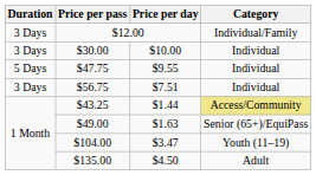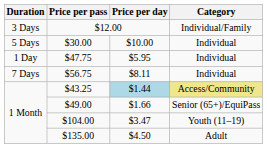$30.00 | Duration: 3 Days -> 5 Days
$47.75 | Duration: 5 Days -> 1 Day
$47.75 | Price per day: $9.55 -> $5.95
$56.75 | Duration: 3 Days -> 7 Days
$56.75 | Price per day: $7.51 -> $8.11
$43.25 | Price per day: no background -> lightblue background
$49.00 | Price per day: $1.63 -> $1.66
